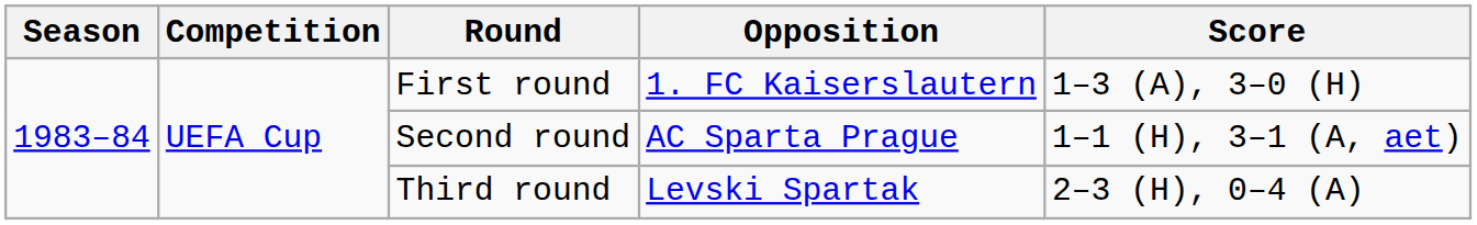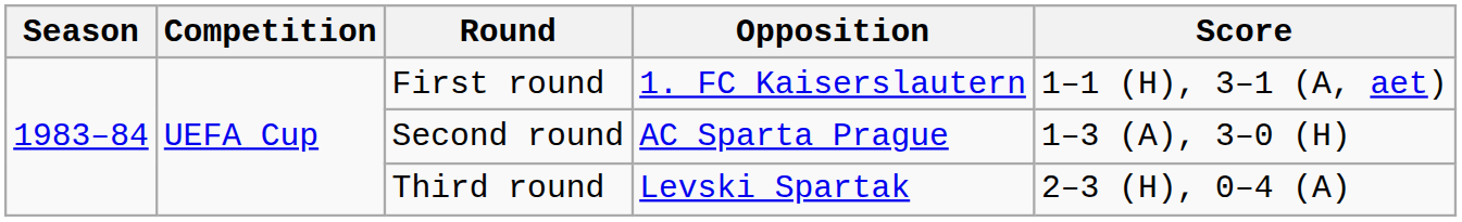First round | Score: 1–3 (A), 3–0 (H) -> 1–1 (H), 3–1 (A, aet)
Second round | Score: 1–1 (H), 3–1 (A, aet) -> 1–3 (A), 3–0 (H)
